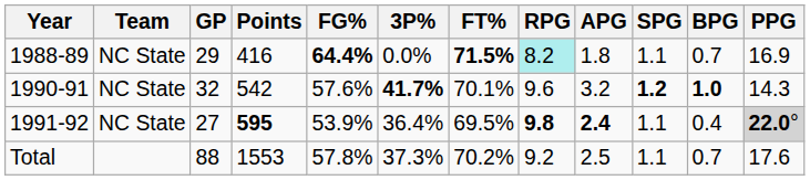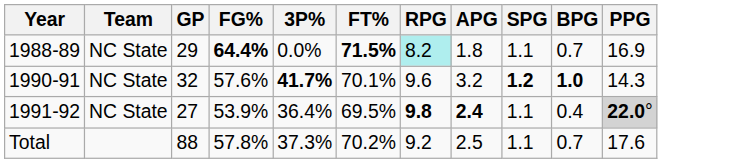- column: Points | 416 | 542 | 595 | 1553
